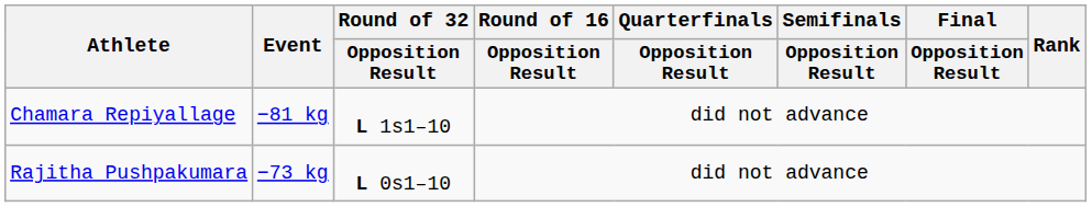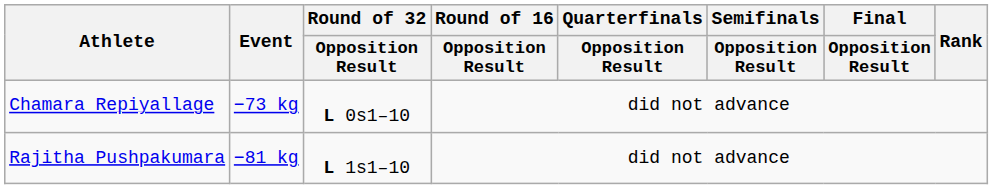Chamara Repiyallage | Event: −81 kg -> −73 kg
Chamara Repiyallage | Round of 32 / Opposition Result: L 1s1–10 -> L 0s1–10
Rajitha Pushpakumara | Event: −73 kg -> −81 kg
Rajitha Pushpakumara | Round of 32 / Opposition Result: L 0s1–10 -> L 1s1–10
